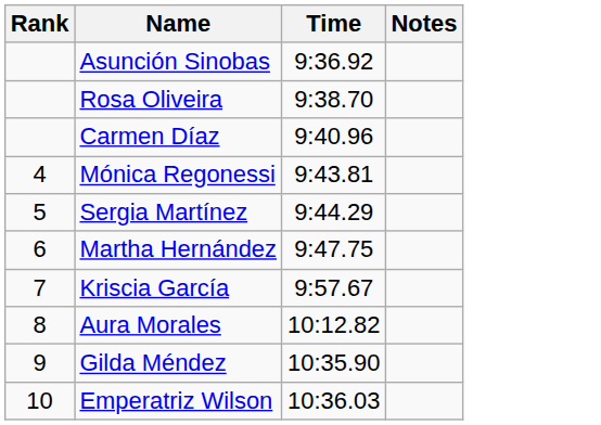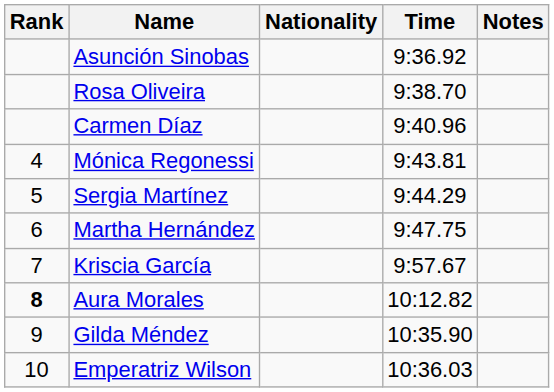+ column: Nationality
Aura Morales | Rank: normal -> bold
